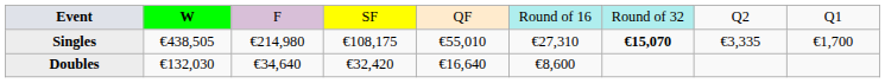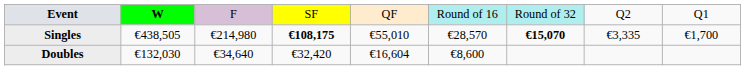Singles | column 4: normal -> bold
Singles | column 6: €27,310 -> €28,570
Doubles | column 5: €16,640 -> €16,604
